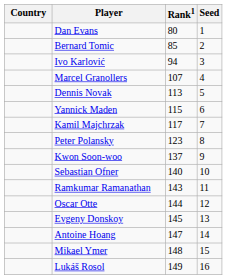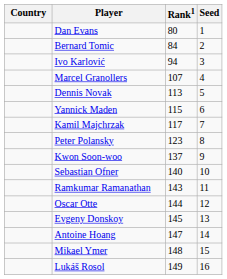Bernard Tomic | Rank1: 85 -> 84
